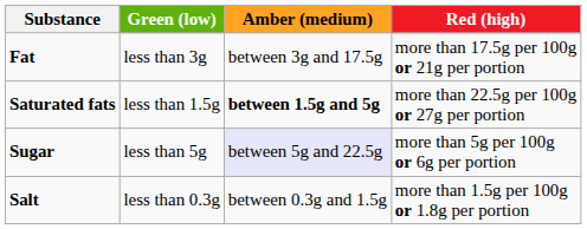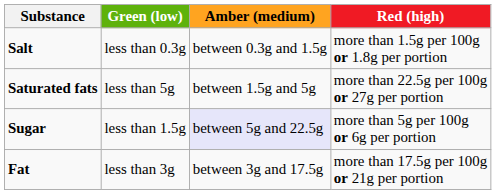rows swapped: Fat <-> Salt
Saturated fats | Green (low): less than 1.5g -> less than 5g
Saturated fats | Amber (medium): bold -> normal
Sugar | Green (low): less than 5g -> less than 1.5g
